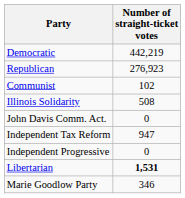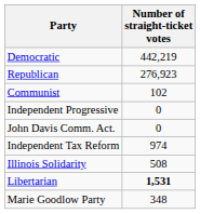rows swapped: Illinois Solidarity <-> Independent Progressive
Independent Tax Reform | Number of straight-ticket votes: 947 -> 974
Marie Goodlow Party | Number of straight-ticket votes: 346 -> 348
